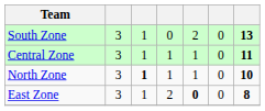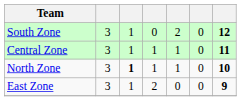South Zone | column 7: 13 -> 12
East Zone | column 5: bold -> normal
East Zone | column 7: 8 -> 9
